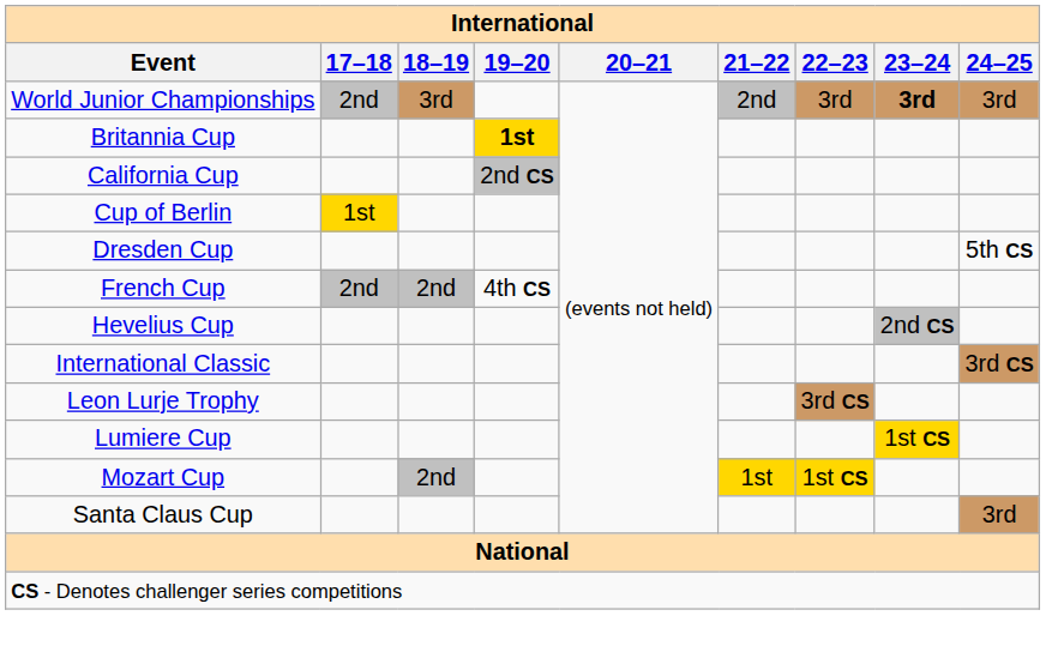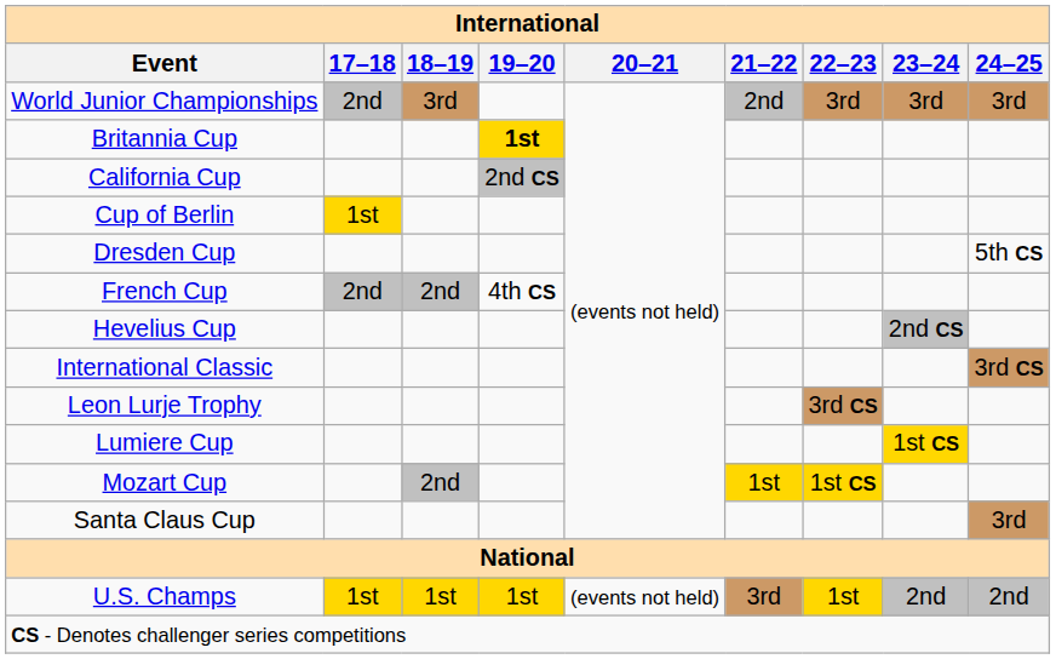World Junior Championships | 23–24: bold -> normal
+ row: U.S. Champs | 1st | 1st | 1st | (events not held) | 3rd | 1st | 2nd | 2nd
